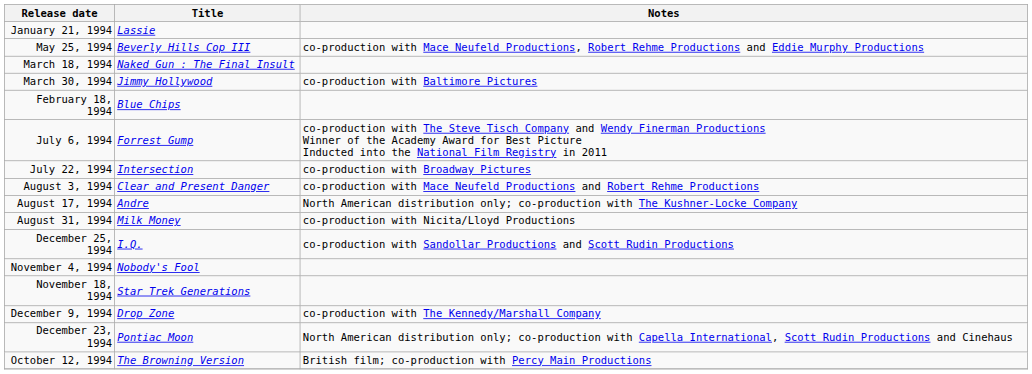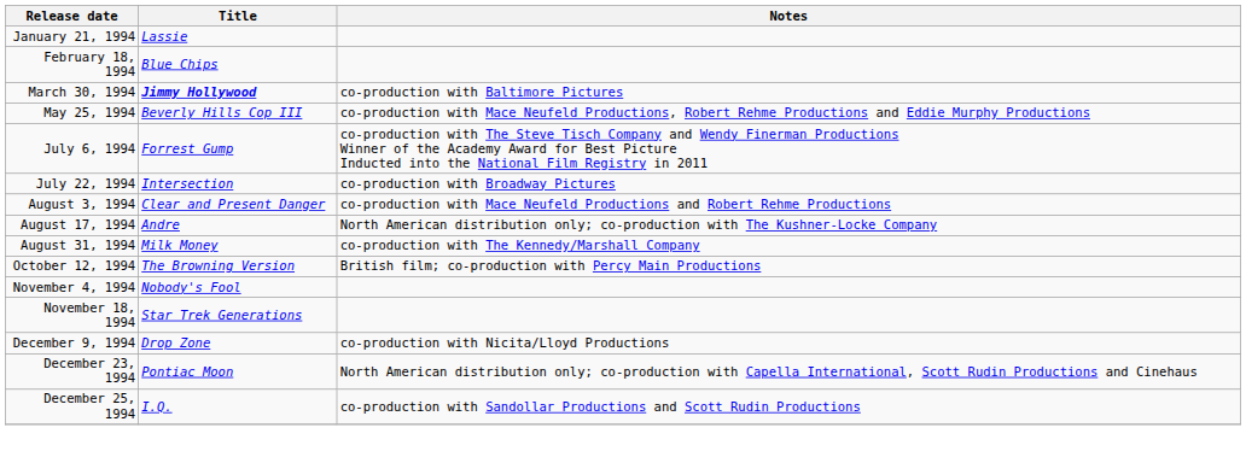rows swapped: February 18, 1994 <-> May 25, 1994
- row: March 18, 1994 | Naked Gun : The Final Insult
March 30, 1994 | Title: normal -> bold
August 31, 1994 | Notes: co-production with Nicita/Lloyd Productions -> co-production with The Kennedy/Marshall Company
rows swapped: October 12, 1994 <-> December 25, 1994
December 9, 1994 | Notes: co-production with The Kennedy/Marshall Company -> co-production with Nicita/Lloyd Productions
